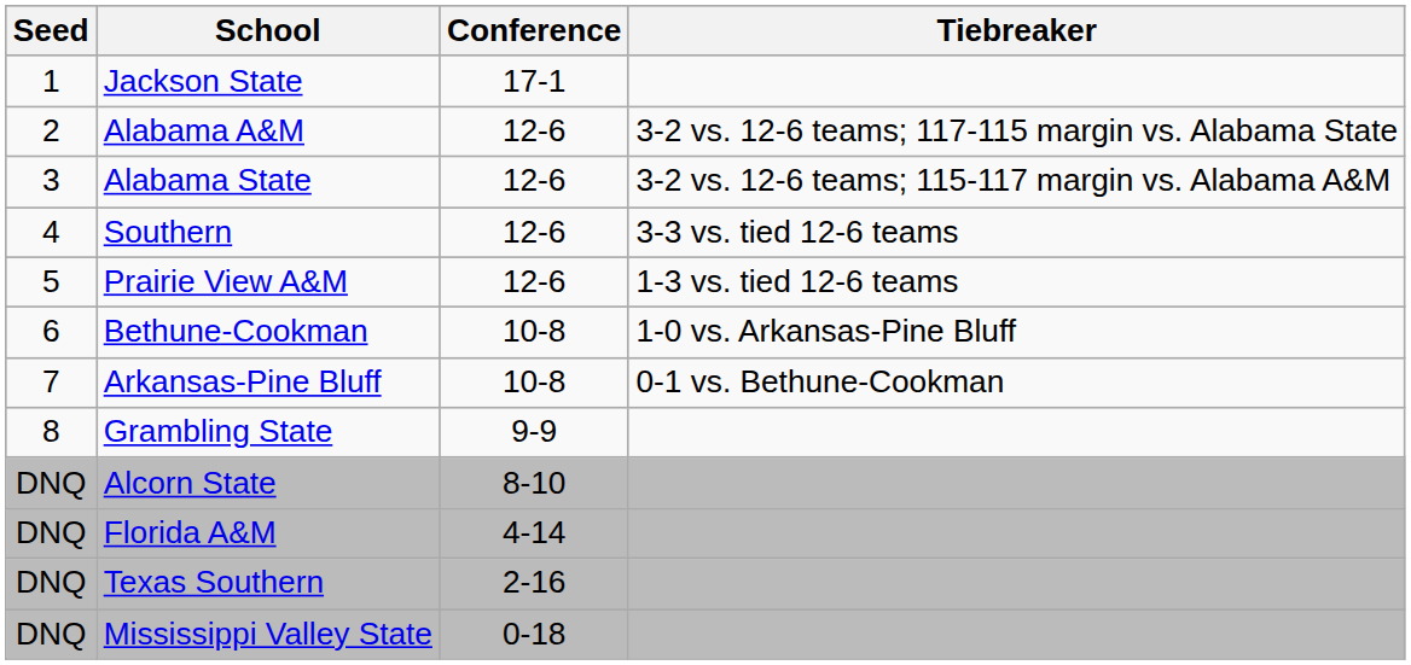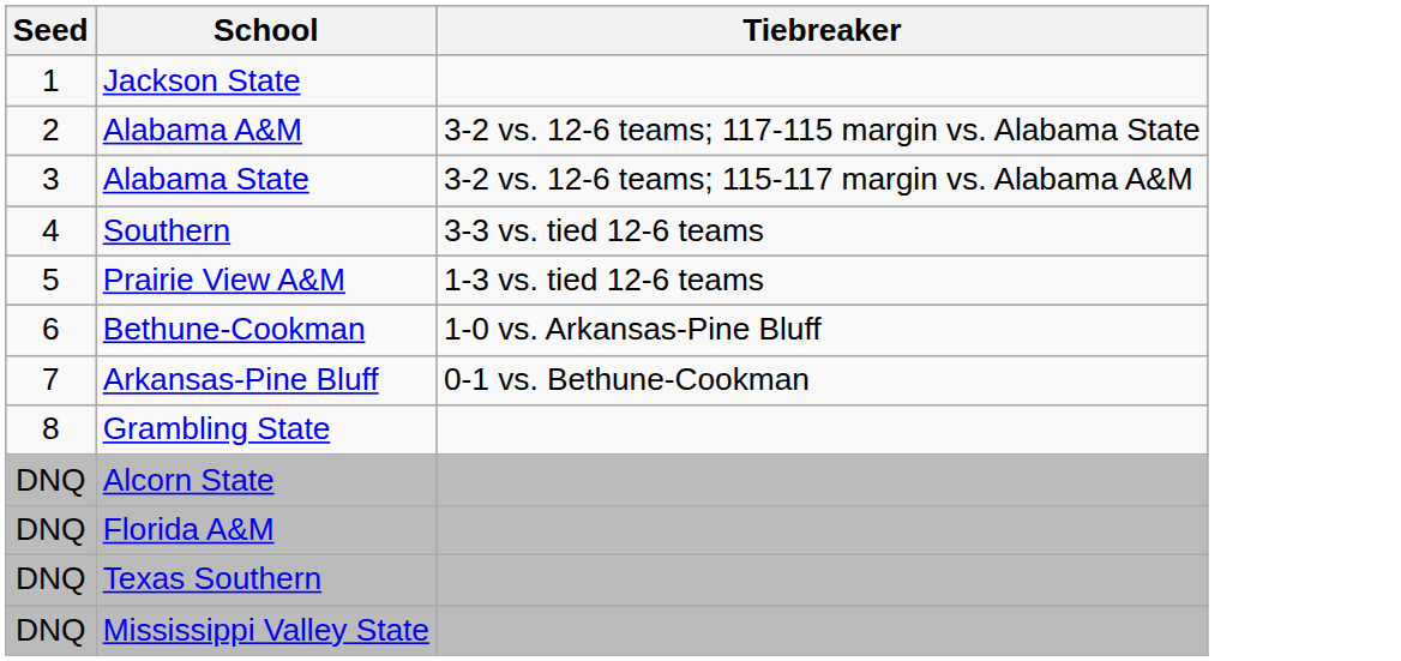- column: Conference | 17-1 | 12-6 | 12-6 | 12-6 | 12-6 | 10-8 | 10-8 | 9-9 | 8-10 | 4-14 | 2-16 | 0-18
